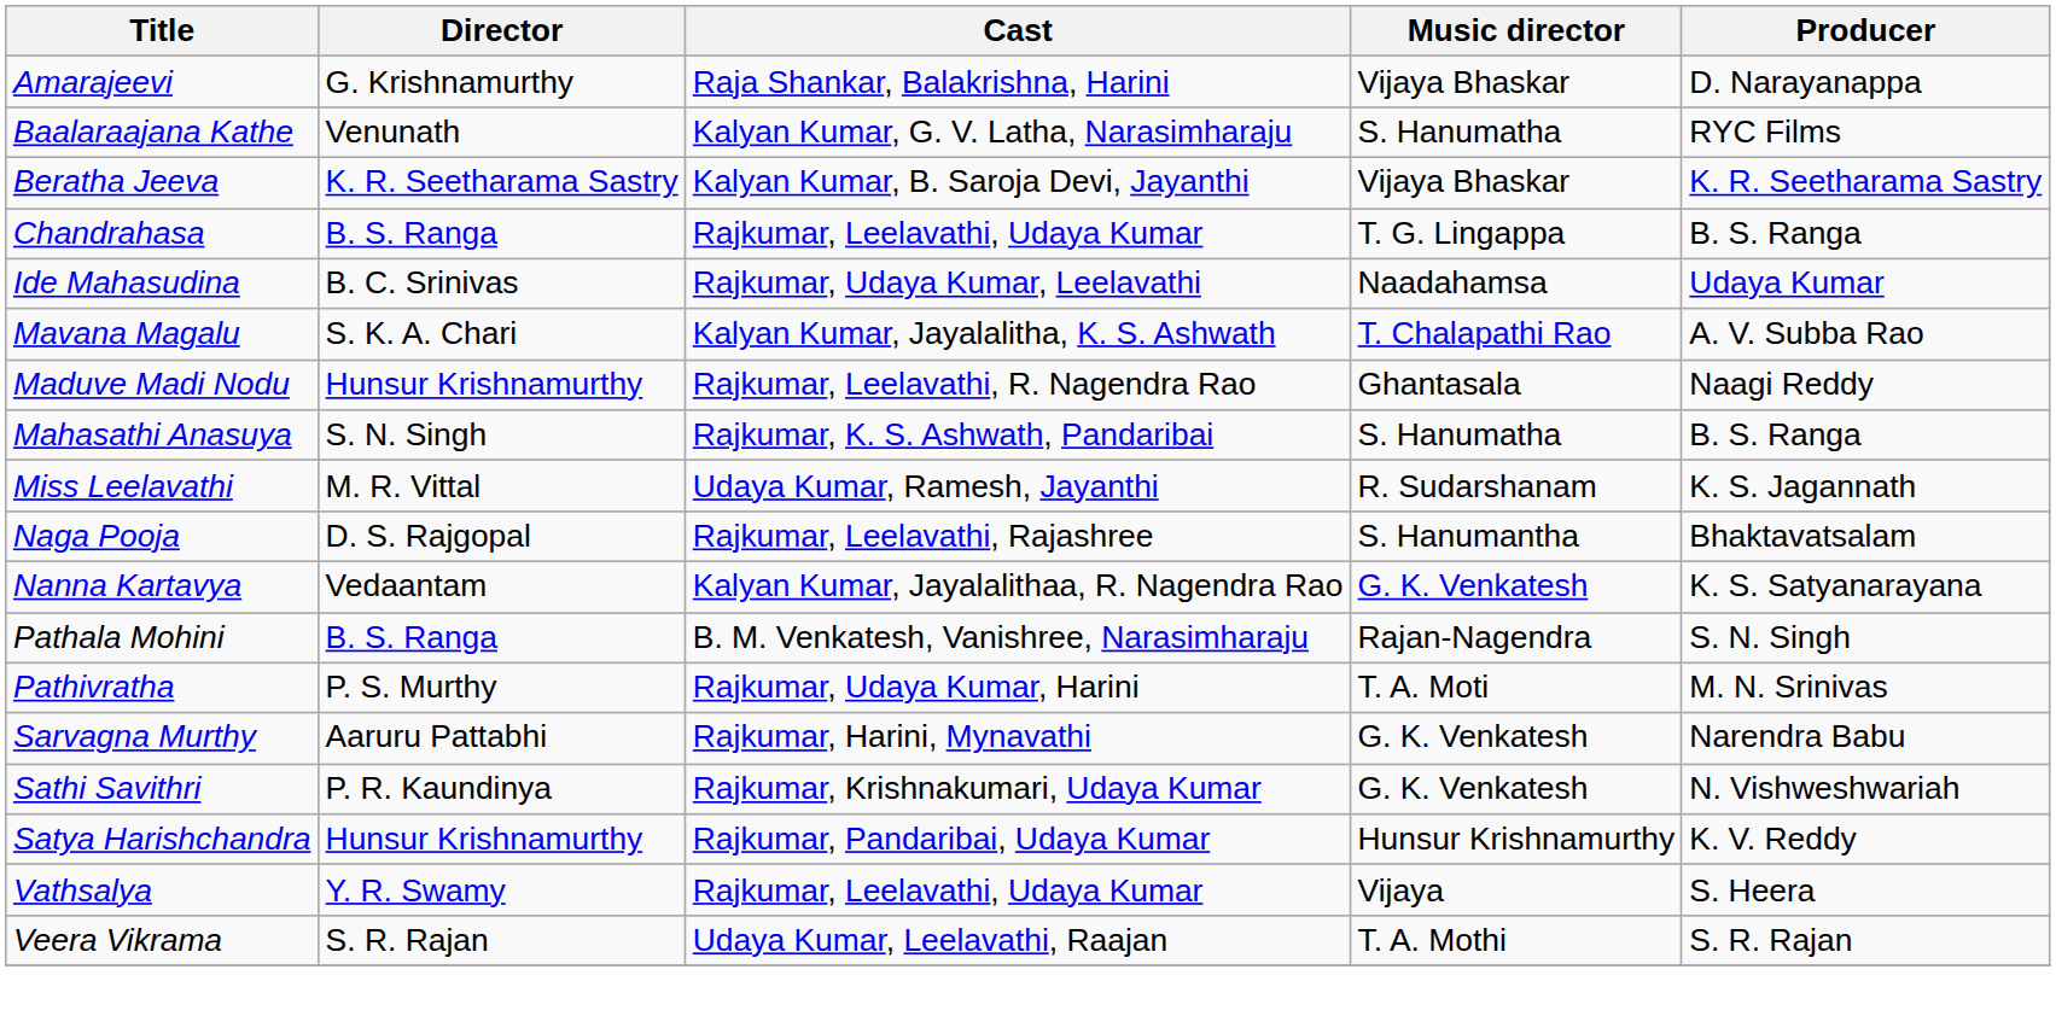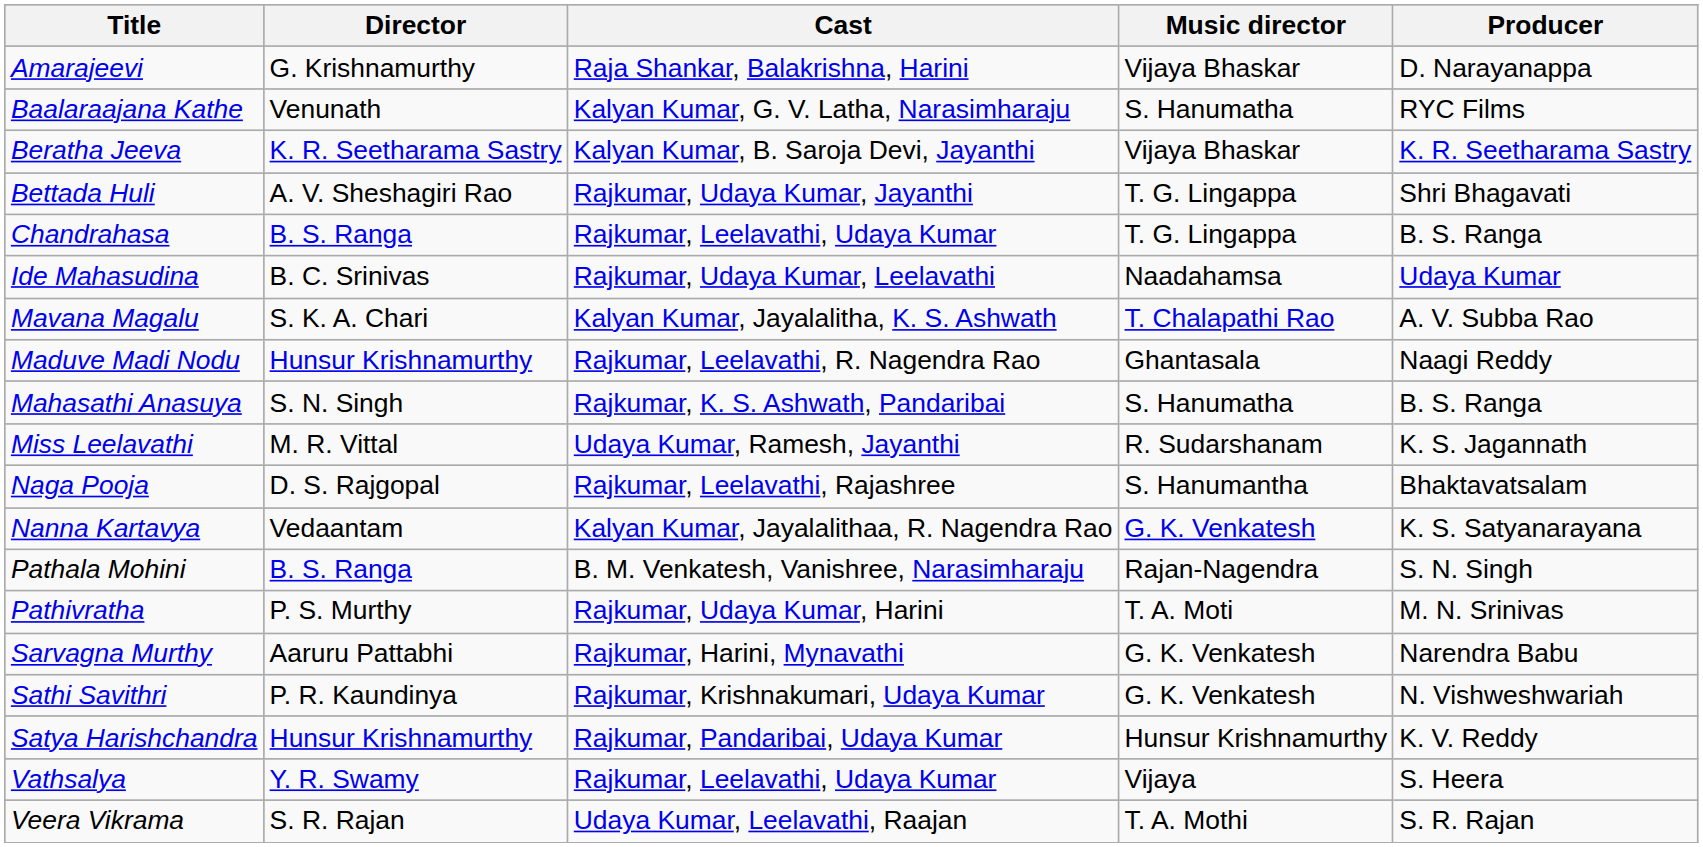+ row: Bettada Huli | A. V. Sheshagiri Rao | Rajkumar, Udaya Kumar, Jayanthi | T. G. Lingappa | Shri Bhagavati
